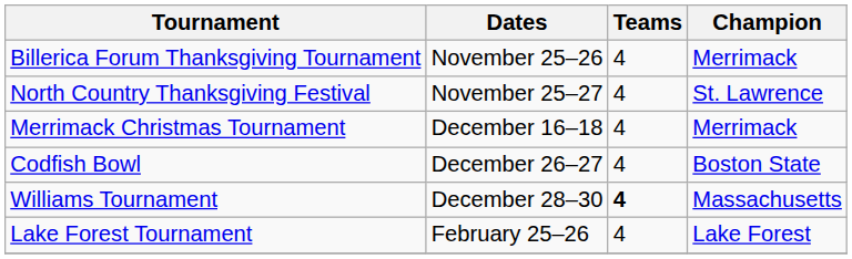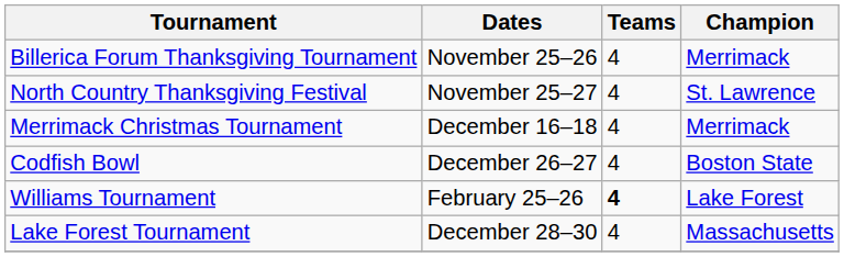Williams Tournament | Dates: December 28–30 -> February 25–26
Williams Tournament | Champion: Massachusetts -> Lake Forest
Lake Forest Tournament | Dates: February 25–26 -> December 28–30
Lake Forest Tournament | Champion: Lake Forest -> Massachusetts
